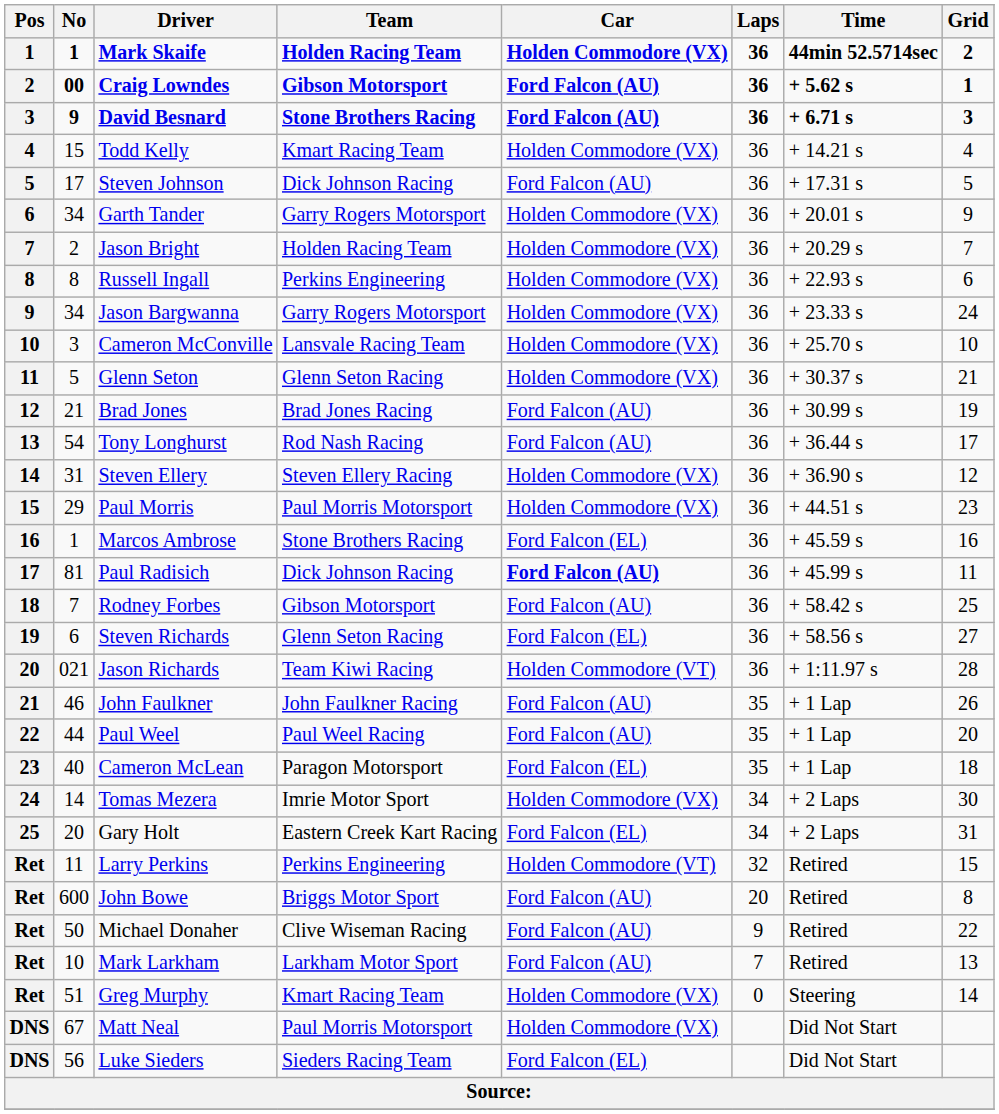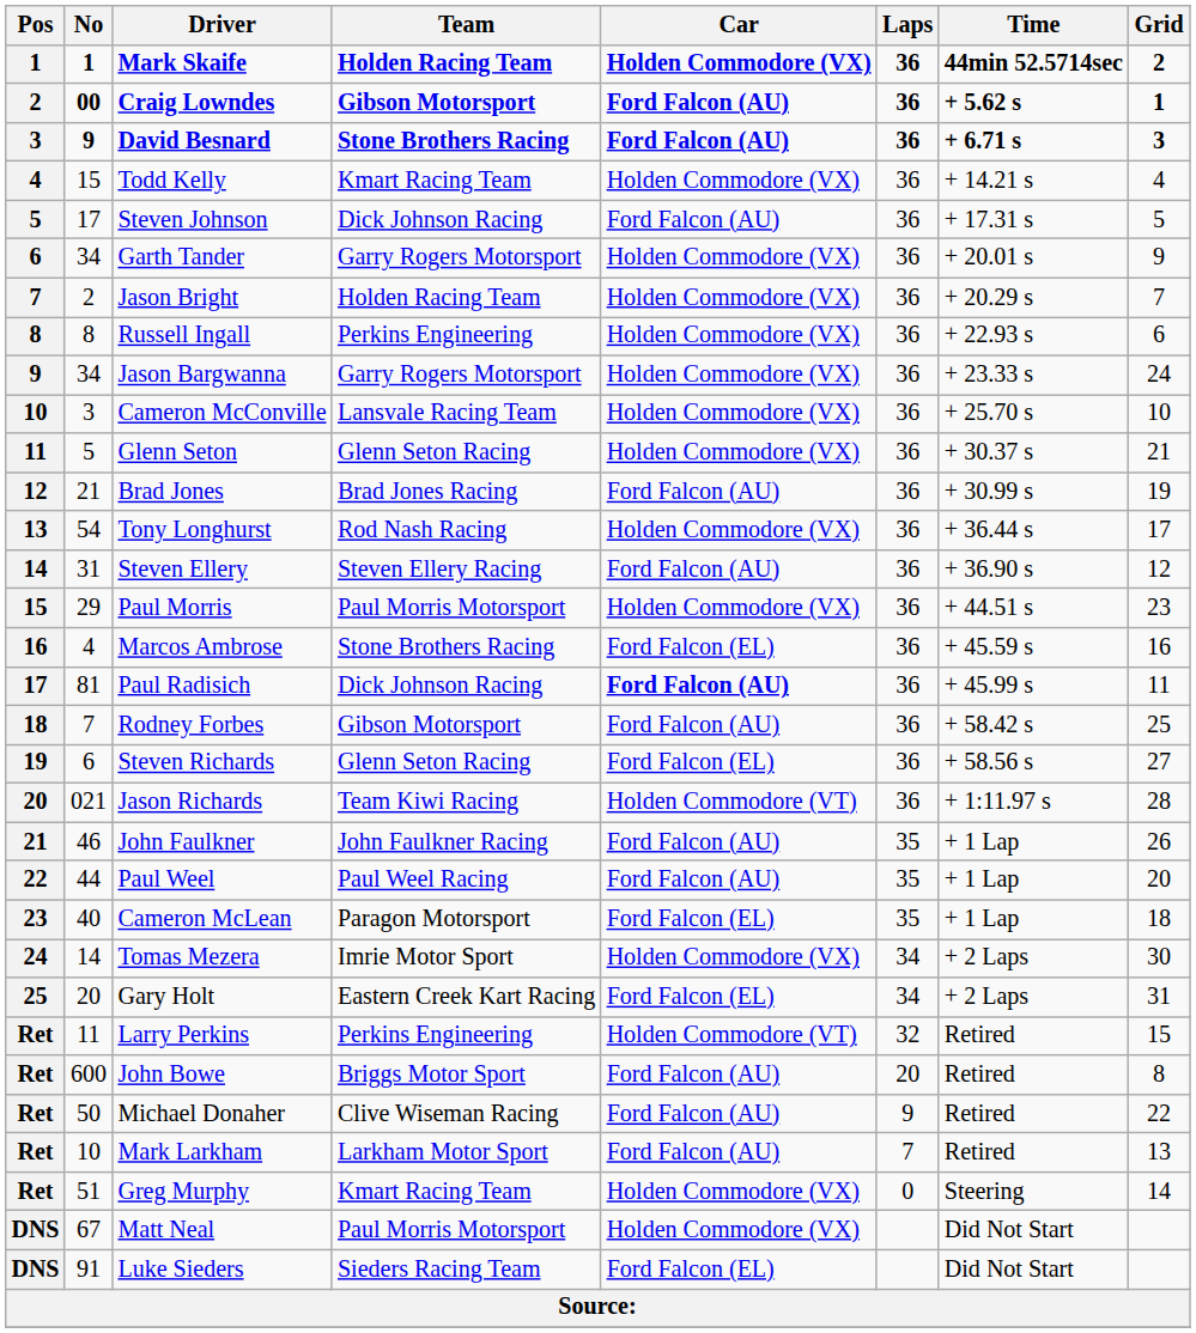Tony Longhurst | Car: Ford Falcon (AU) -> Holden Commodore (VX)
Steven Ellery | Car: Holden Commodore (VX) -> Ford Falcon (AU)
Marcos Ambrose | No: 1 -> 4
Luke Sieders | No: 56 -> 91
